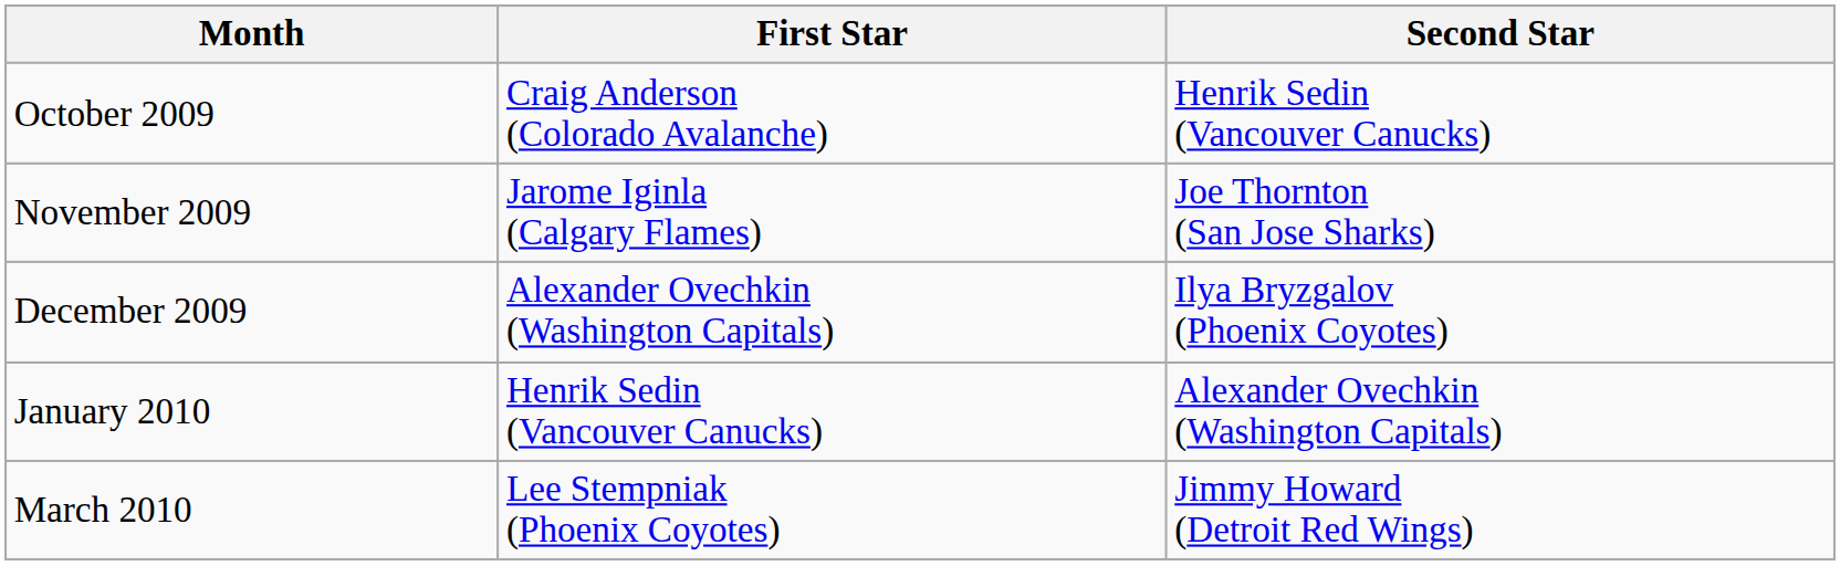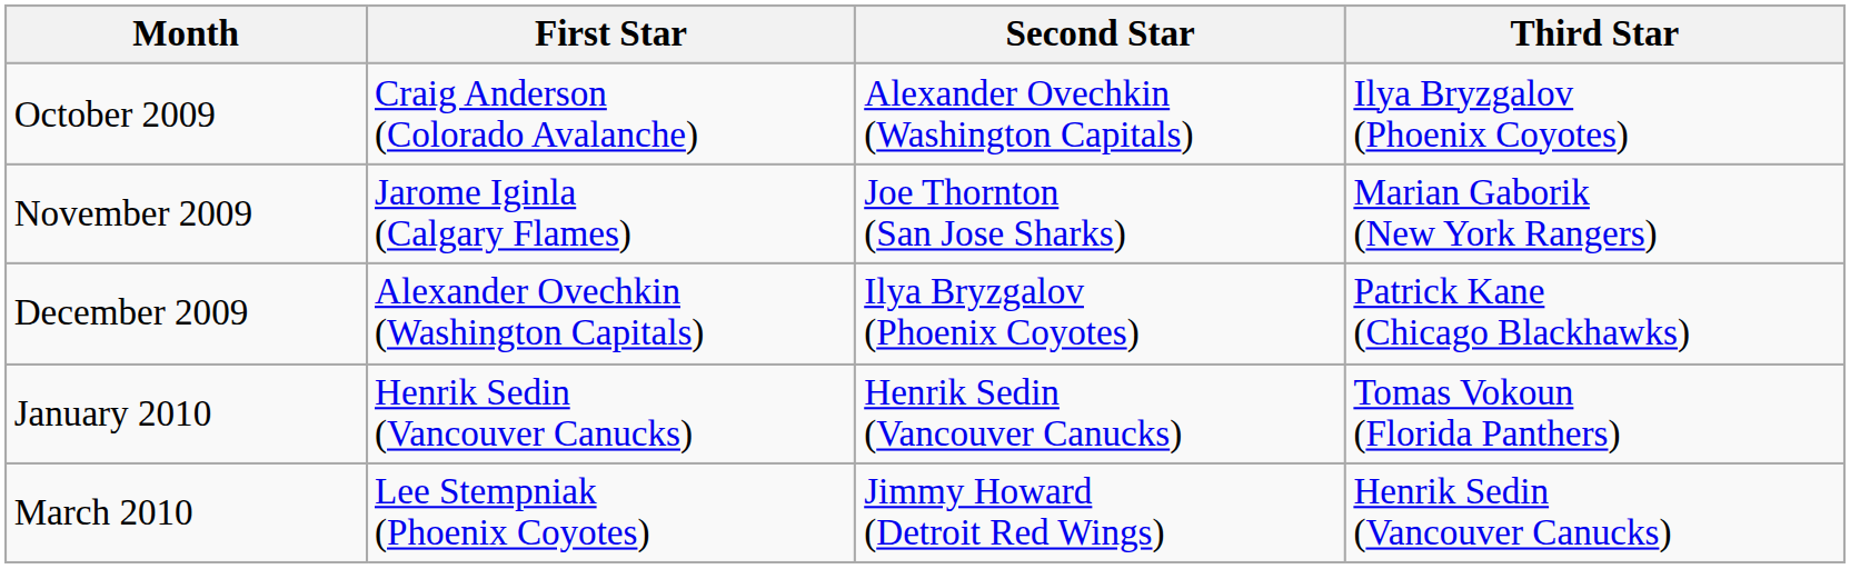+ column: Third Star | Ilya Bryzgalov (Phoenix Coyotes) | Marian Gaborik (New York Rangers) | Patrick Kane (Chicago Blackhawks) | Tomas Vokoun (Florida Panthers) | Henrik Sedin (Vancouver Canucks)
October 2009 | Second Star: Henrik Sedin (Vancouver Canucks) -> Alexander Ovechkin (Washington Capitals)
January 2010 | Second Star: Alexander Ovechkin (Washington Capitals) -> Henrik Sedin (Vancouver Canucks)
